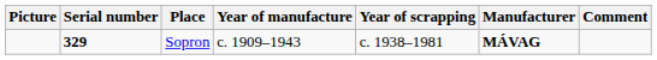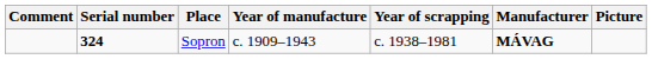columns swapped: Picture <-> Comment
Sopron | Serial number: 329 -> 324
